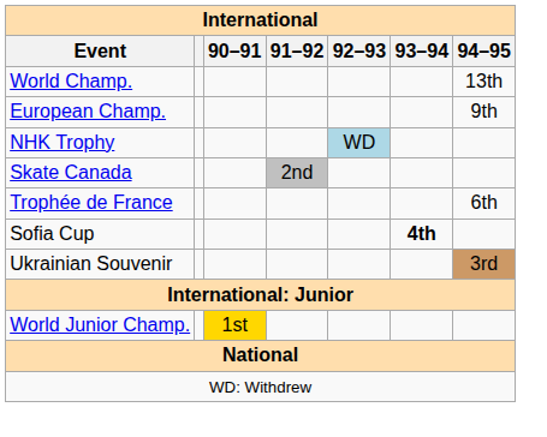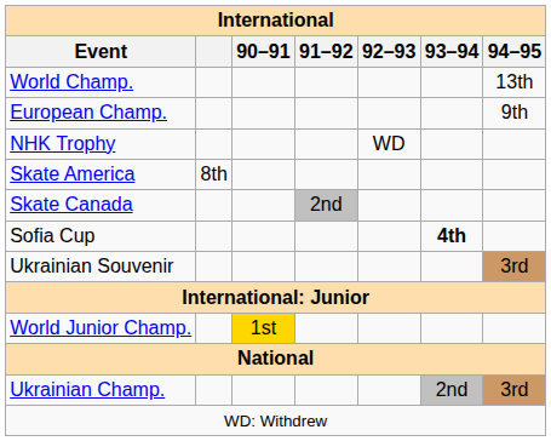NHK Trophy | 92–93: lightblue background -> no background
+ row: Skate America | 8th
- row: Trophée de France | 6th
+ row: Ukrainian Champ. | 2nd | 3rd
